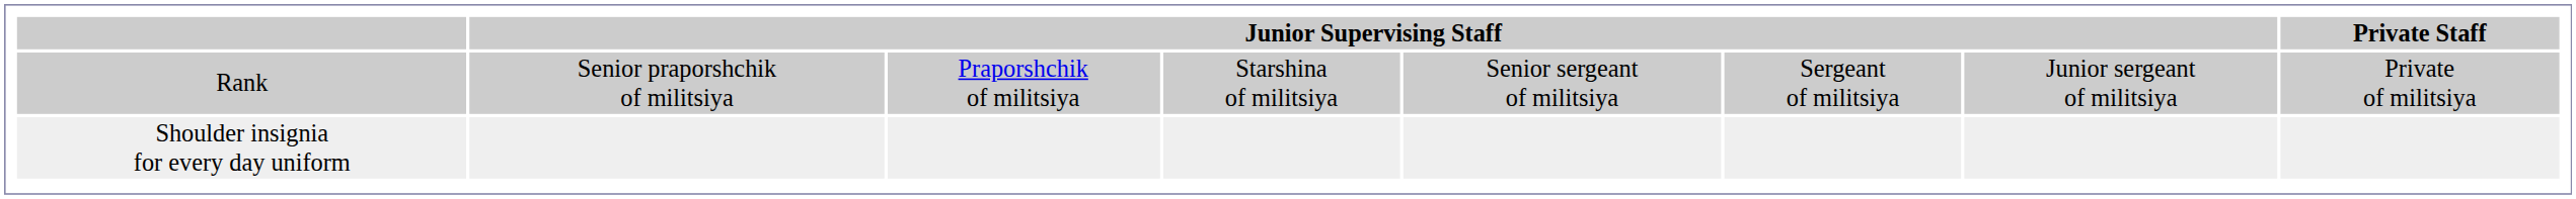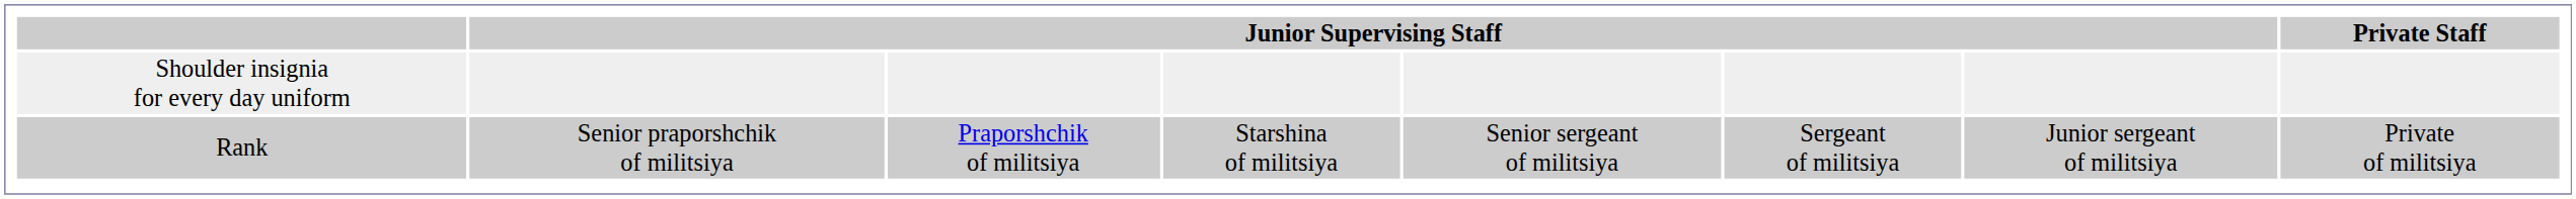rows swapped: Shoulder insignia for every day uniform <-> Rank
